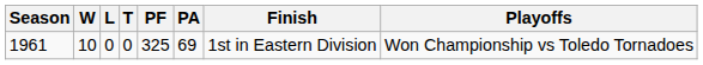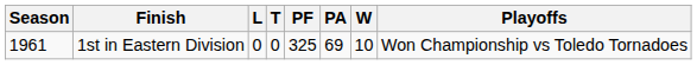columns swapped: W <-> Finish
